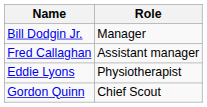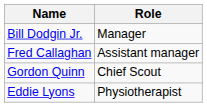rows swapped: Eddie Lyons <-> Gordon Quinn
